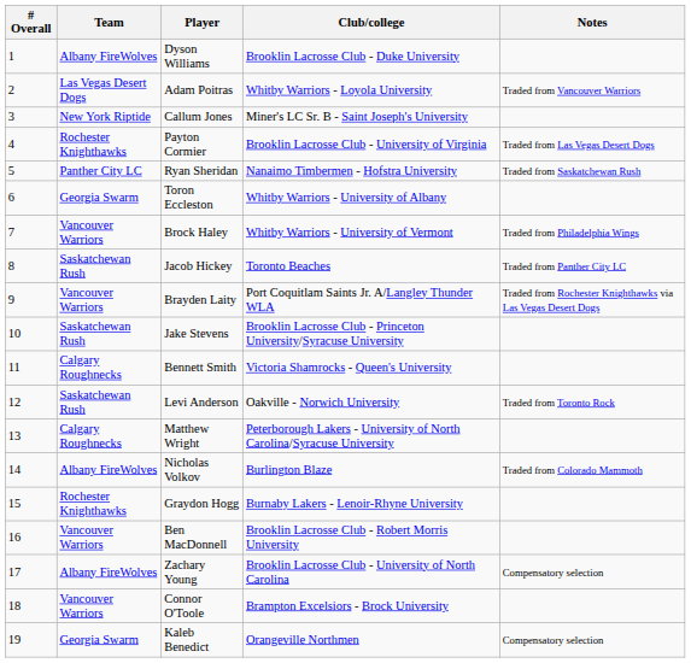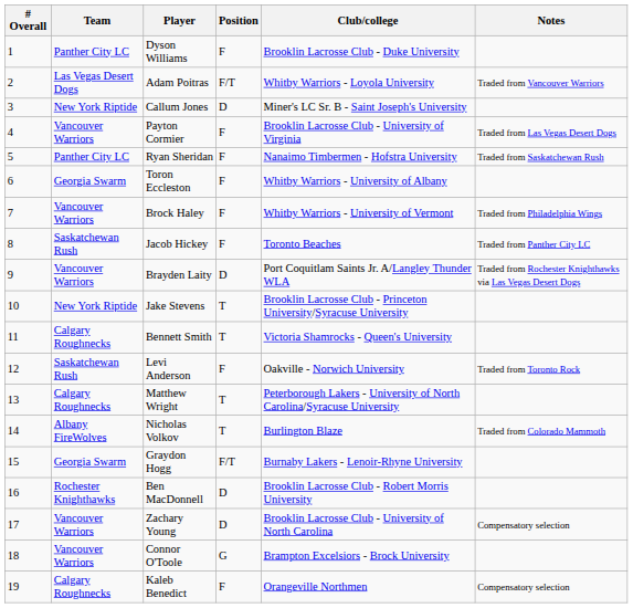+ column: Position | F | F/T | D | F | F | F | F | F | D | T | T | F | T | T | F/T | D | D | G | F
Dyson Williams | Team: Albany FireWolves -> Panther City LC
Payton Cormier | Team: Rochester Knighthawks -> Vancouver Warriors
Jake Stevens | Team: Saskatchewan Rush -> New York Riptide
Graydon Hogg | Team: Rochester Knighthawks -> Georgia Swarm
Ben MacDonnell | Team: Vancouver Warriors -> Rochester Knighthawks
Zachary Young | Team: Albany FireWolves -> Vancouver Warriors
Kaleb Benedict | Team: Georgia Swarm -> Calgary Roughnecks
